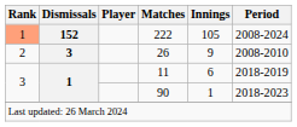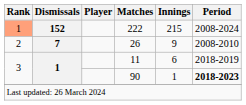222 | Innings: 105 -> 215
26 | Dismissals: 3 -> 7
90 | Period: normal -> bold
